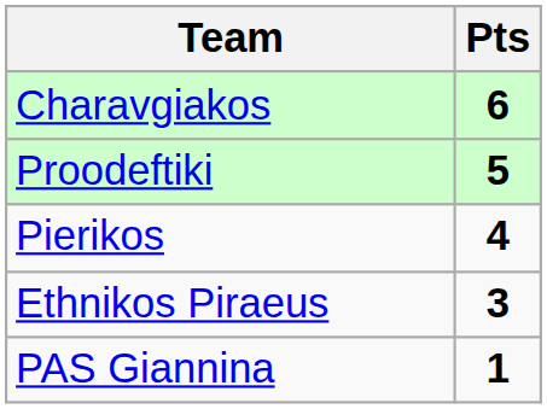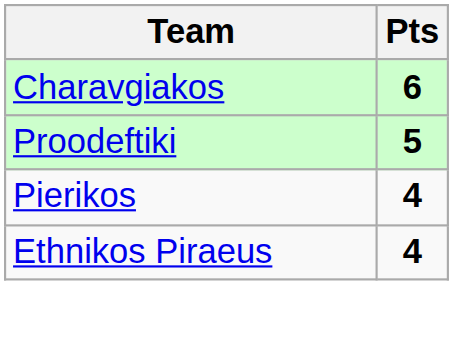Ethnikos Piraeus | Pts: 3 -> 4
- row: PAS Giannina | 1
